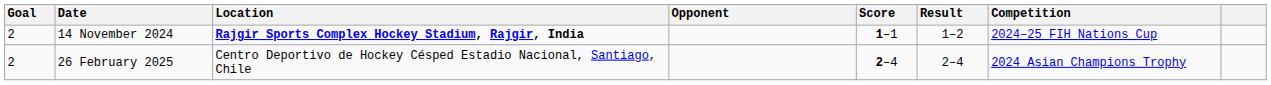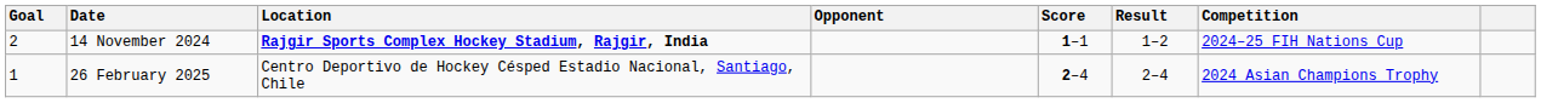26 February 2025 | Goal: 2 -> 1
